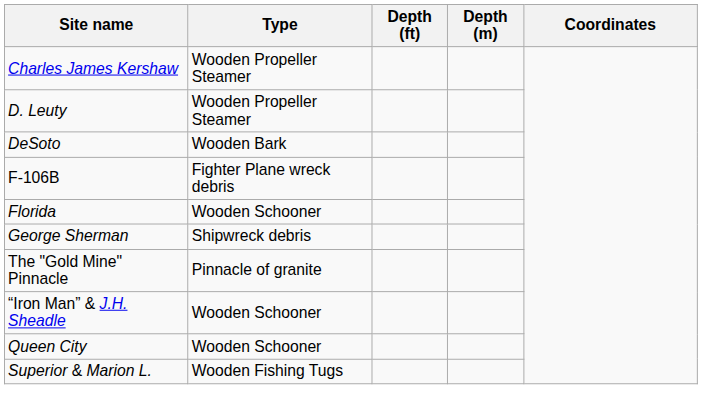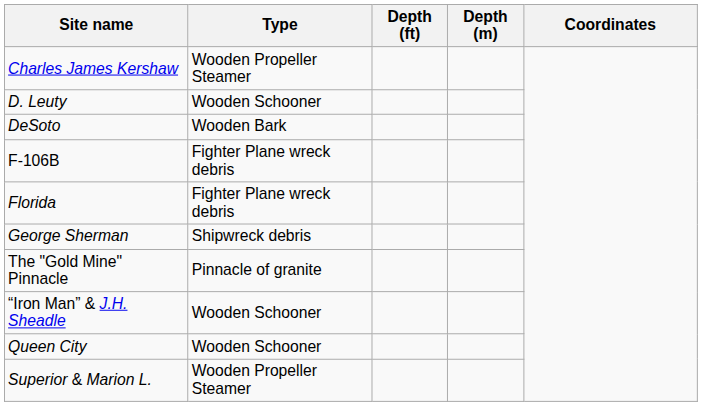D. Leuty | Type: Wooden Propeller Steamer -> Wooden Schooner
Florida | Type: Wooden Schooner -> Fighter Plane wreck debris
Superior & Marion L. | Type: Wooden Fishing Tugs -> Wooden Propeller Steamer
